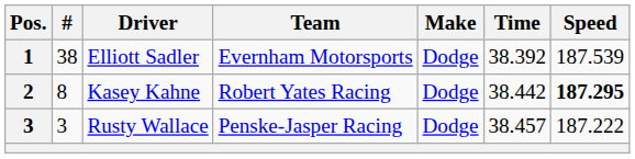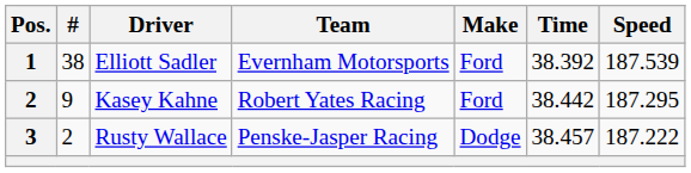Elliott Sadler | Make: Dodge -> Ford
Kasey Kahne | #: 8 -> 9
Kasey Kahne | Make: Dodge -> Ford
Kasey Kahne | Speed: bold -> normal
Rusty Wallace | #: 3 -> 2
